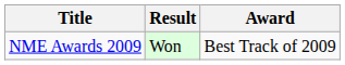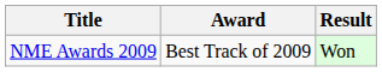columns swapped: Award <-> Result
